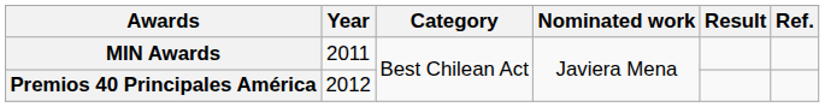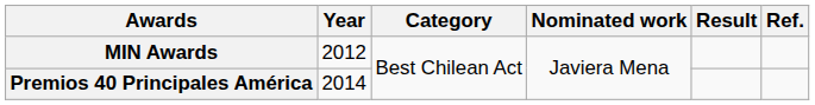MIN Awards | Year: 2011 -> 2012
Premios 40 Principales América | Year: 2012 -> 2014
